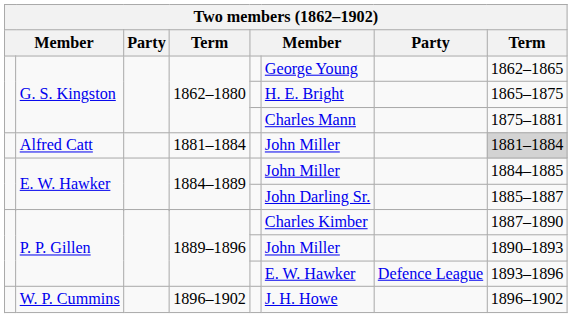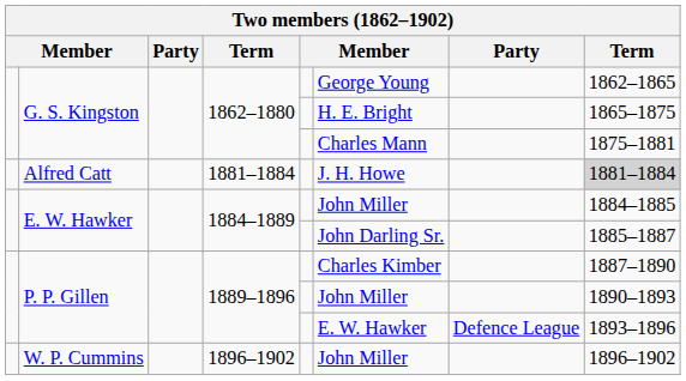Alfred Catt | column 6: John Miller -> J. H. Howe
W. P. Cummins | column 6: J. H. Howe -> John Miller
